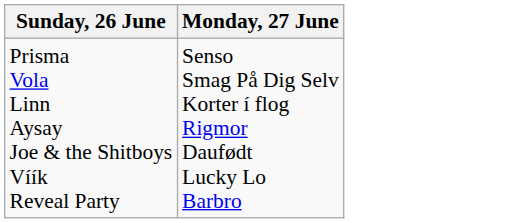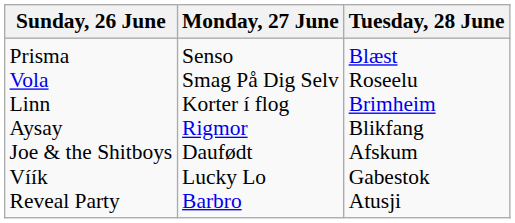+ column: Tuesday, 28 June | Blæst Roseelu Brimheim Blikfang Afskum Gabestok Atusji
